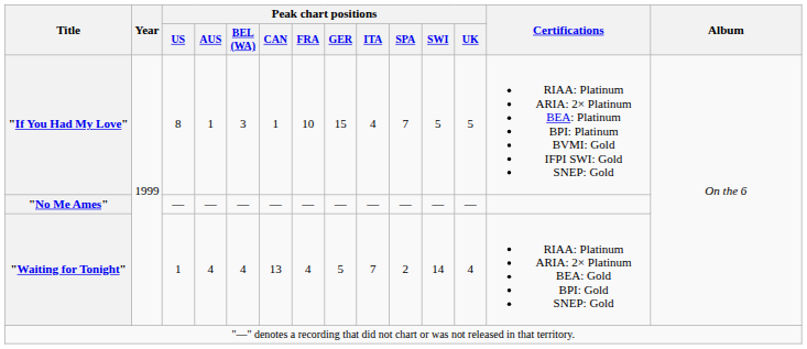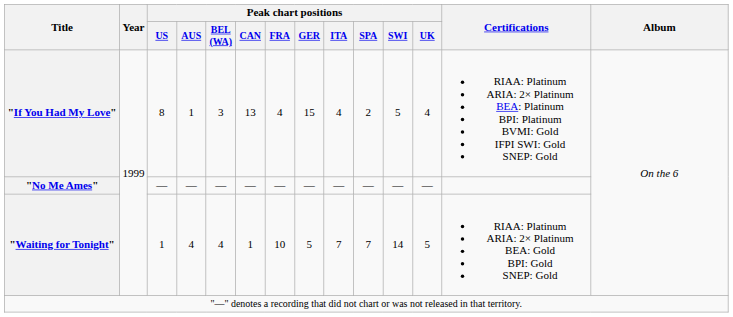"If You Had My Love" | Peak chart positions / CAN: 1 -> 13
"If You Had My Love" | Peak chart positions / FRA: 10 -> 4
"If You Had My Love" | Peak chart positions / SPA: 7 -> 2
"If You Had My Love" | Peak chart positions / UK: 5 -> 4
"Waiting for Tonight" | Peak chart positions / CAN: 13 -> 1
"Waiting for Tonight" | Peak chart positions / FRA: 4 -> 10
"Waiting for Tonight" | Peak chart positions / SPA: 2 -> 7
"Waiting for Tonight" | Peak chart positions / UK: 4 -> 5
